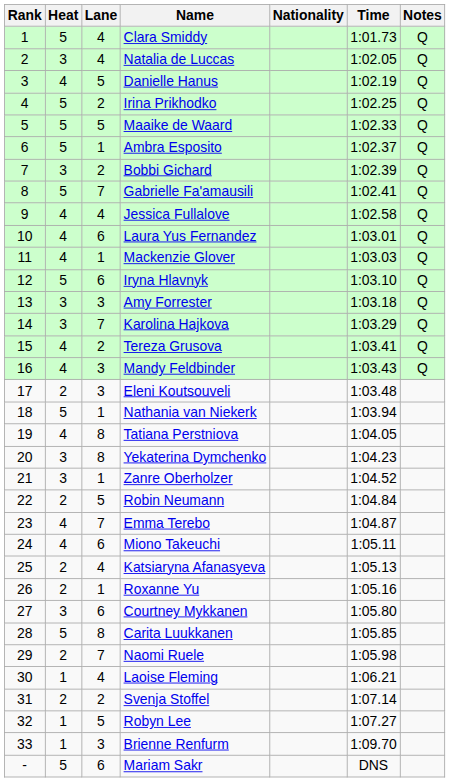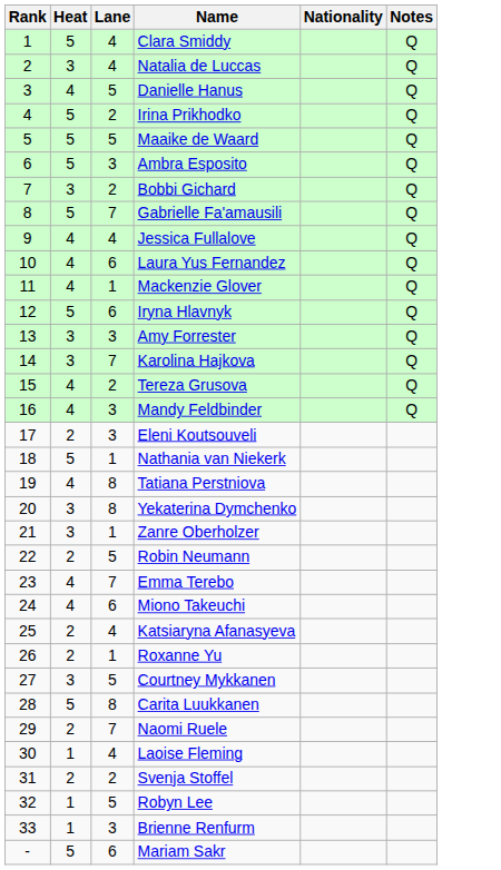- column: Time | 1:01.73 | 1:02.05 | 1:02.19 | 1:02.25 | 1:02.33 | 1:02.37 | 1:02.39 | 1:02.41 | 1:02.58 | 1:03.01 | 1:03.03 | 1:03.10 | 1:03.18 | 1:03.29 | 1:03.41 | 1:03.43 | 1:03.48 | 1:03.94 | 1:04.05 | 1:04.23 | 1:04.52 | 1:04.84 | 1:04.87 | 1:05.11 | 1:05.13 | 1:05.16 | 1:05.80 | 1:05.85 | 1:05.98 | 1:06.21 | 1:07.14 | 1:07.27 | 1:09.70 | DNS
Ambra Esposito | Lane: 1 -> 3
Courtney Mykkanen | Lane: 6 -> 5
